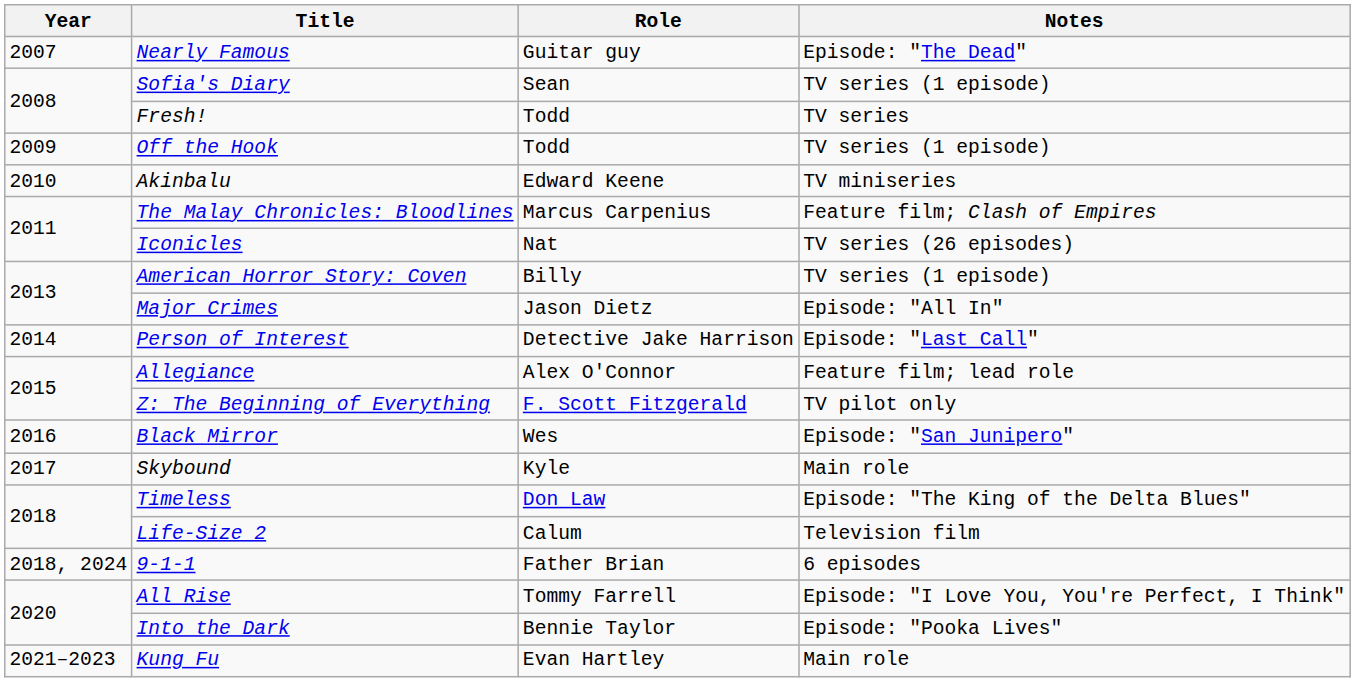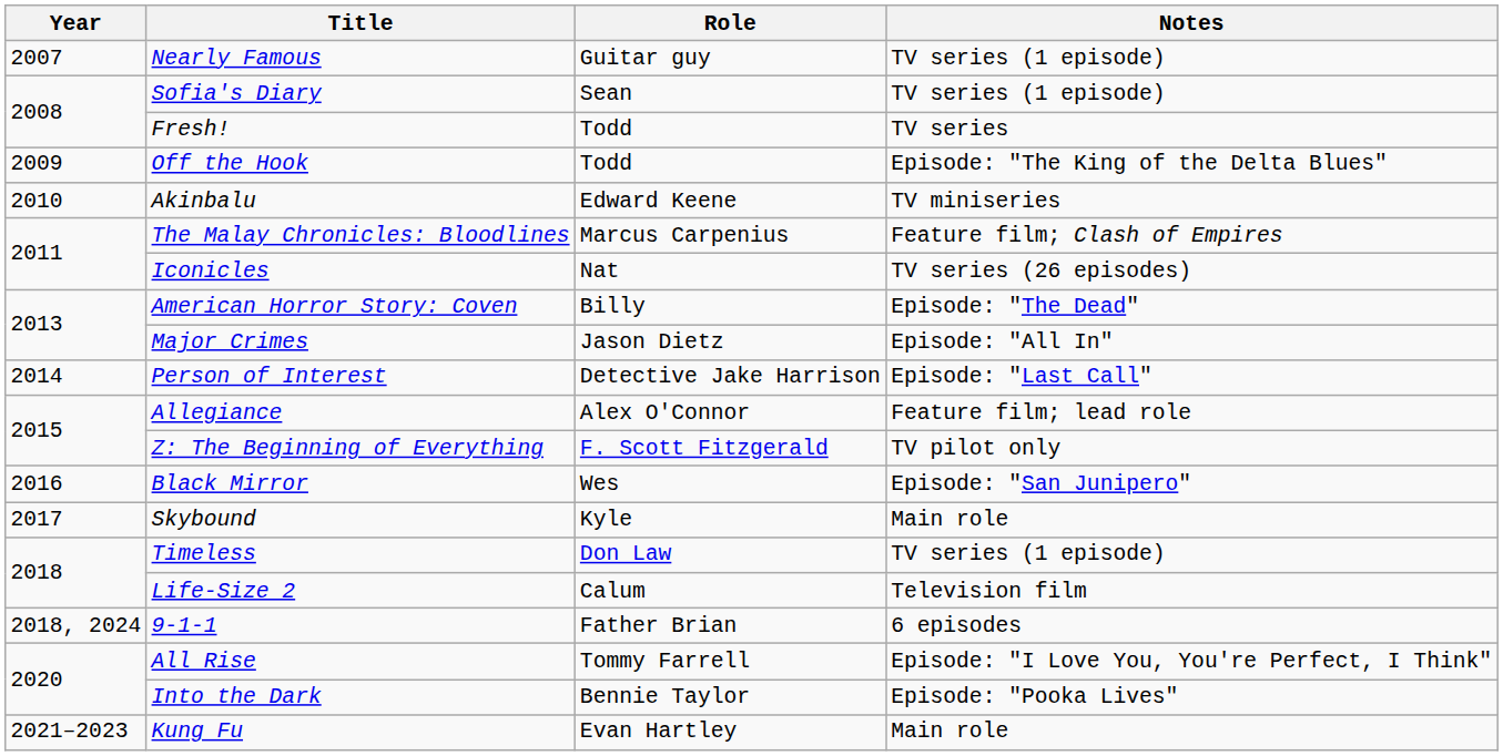Nearly Famous | Notes: Episode: "The Dead" -> TV series (1 episode)
Off the Hook | Notes: TV series (1 episode) -> Episode: "The King of the Delta Blues"
American Horror Story: Coven | Notes: TV series (1 episode) -> Episode: "The Dead"
Timeless | Notes: Episode: "The King of the Delta Blues" -> TV series (1 episode)
